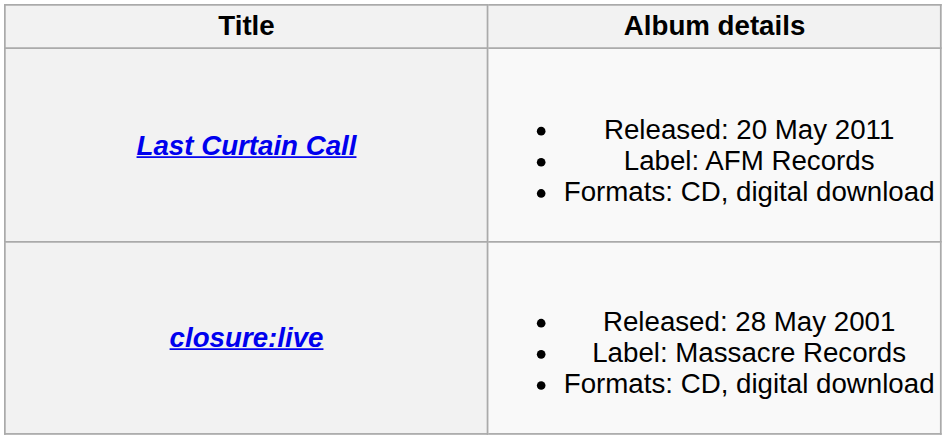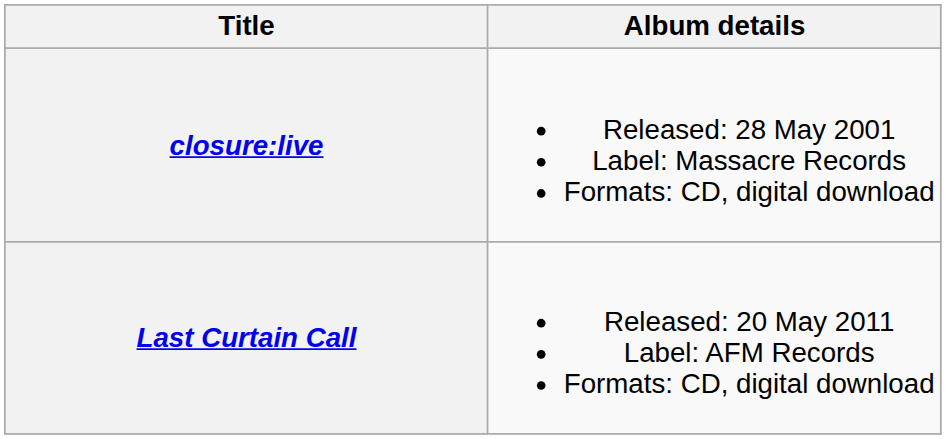rows swapped: closure:live <-> Last Curtain Call
